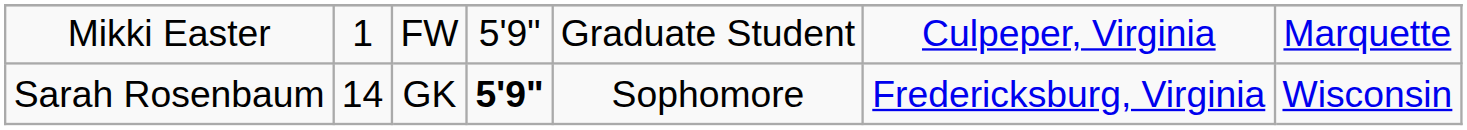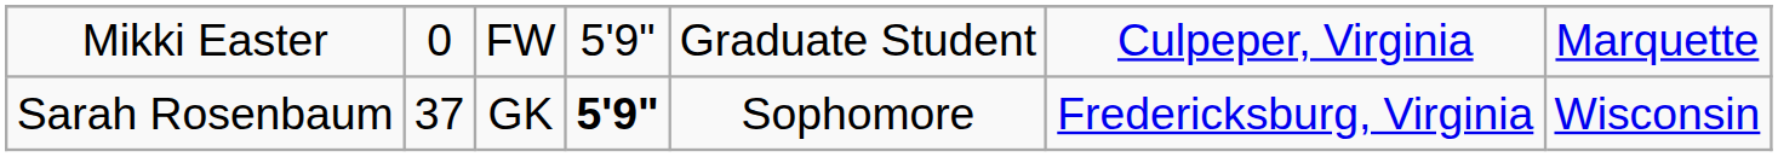Mikki Easter | column 2: 1 -> 0
Sarah Rosenbaum | column 2: 14 -> 37
